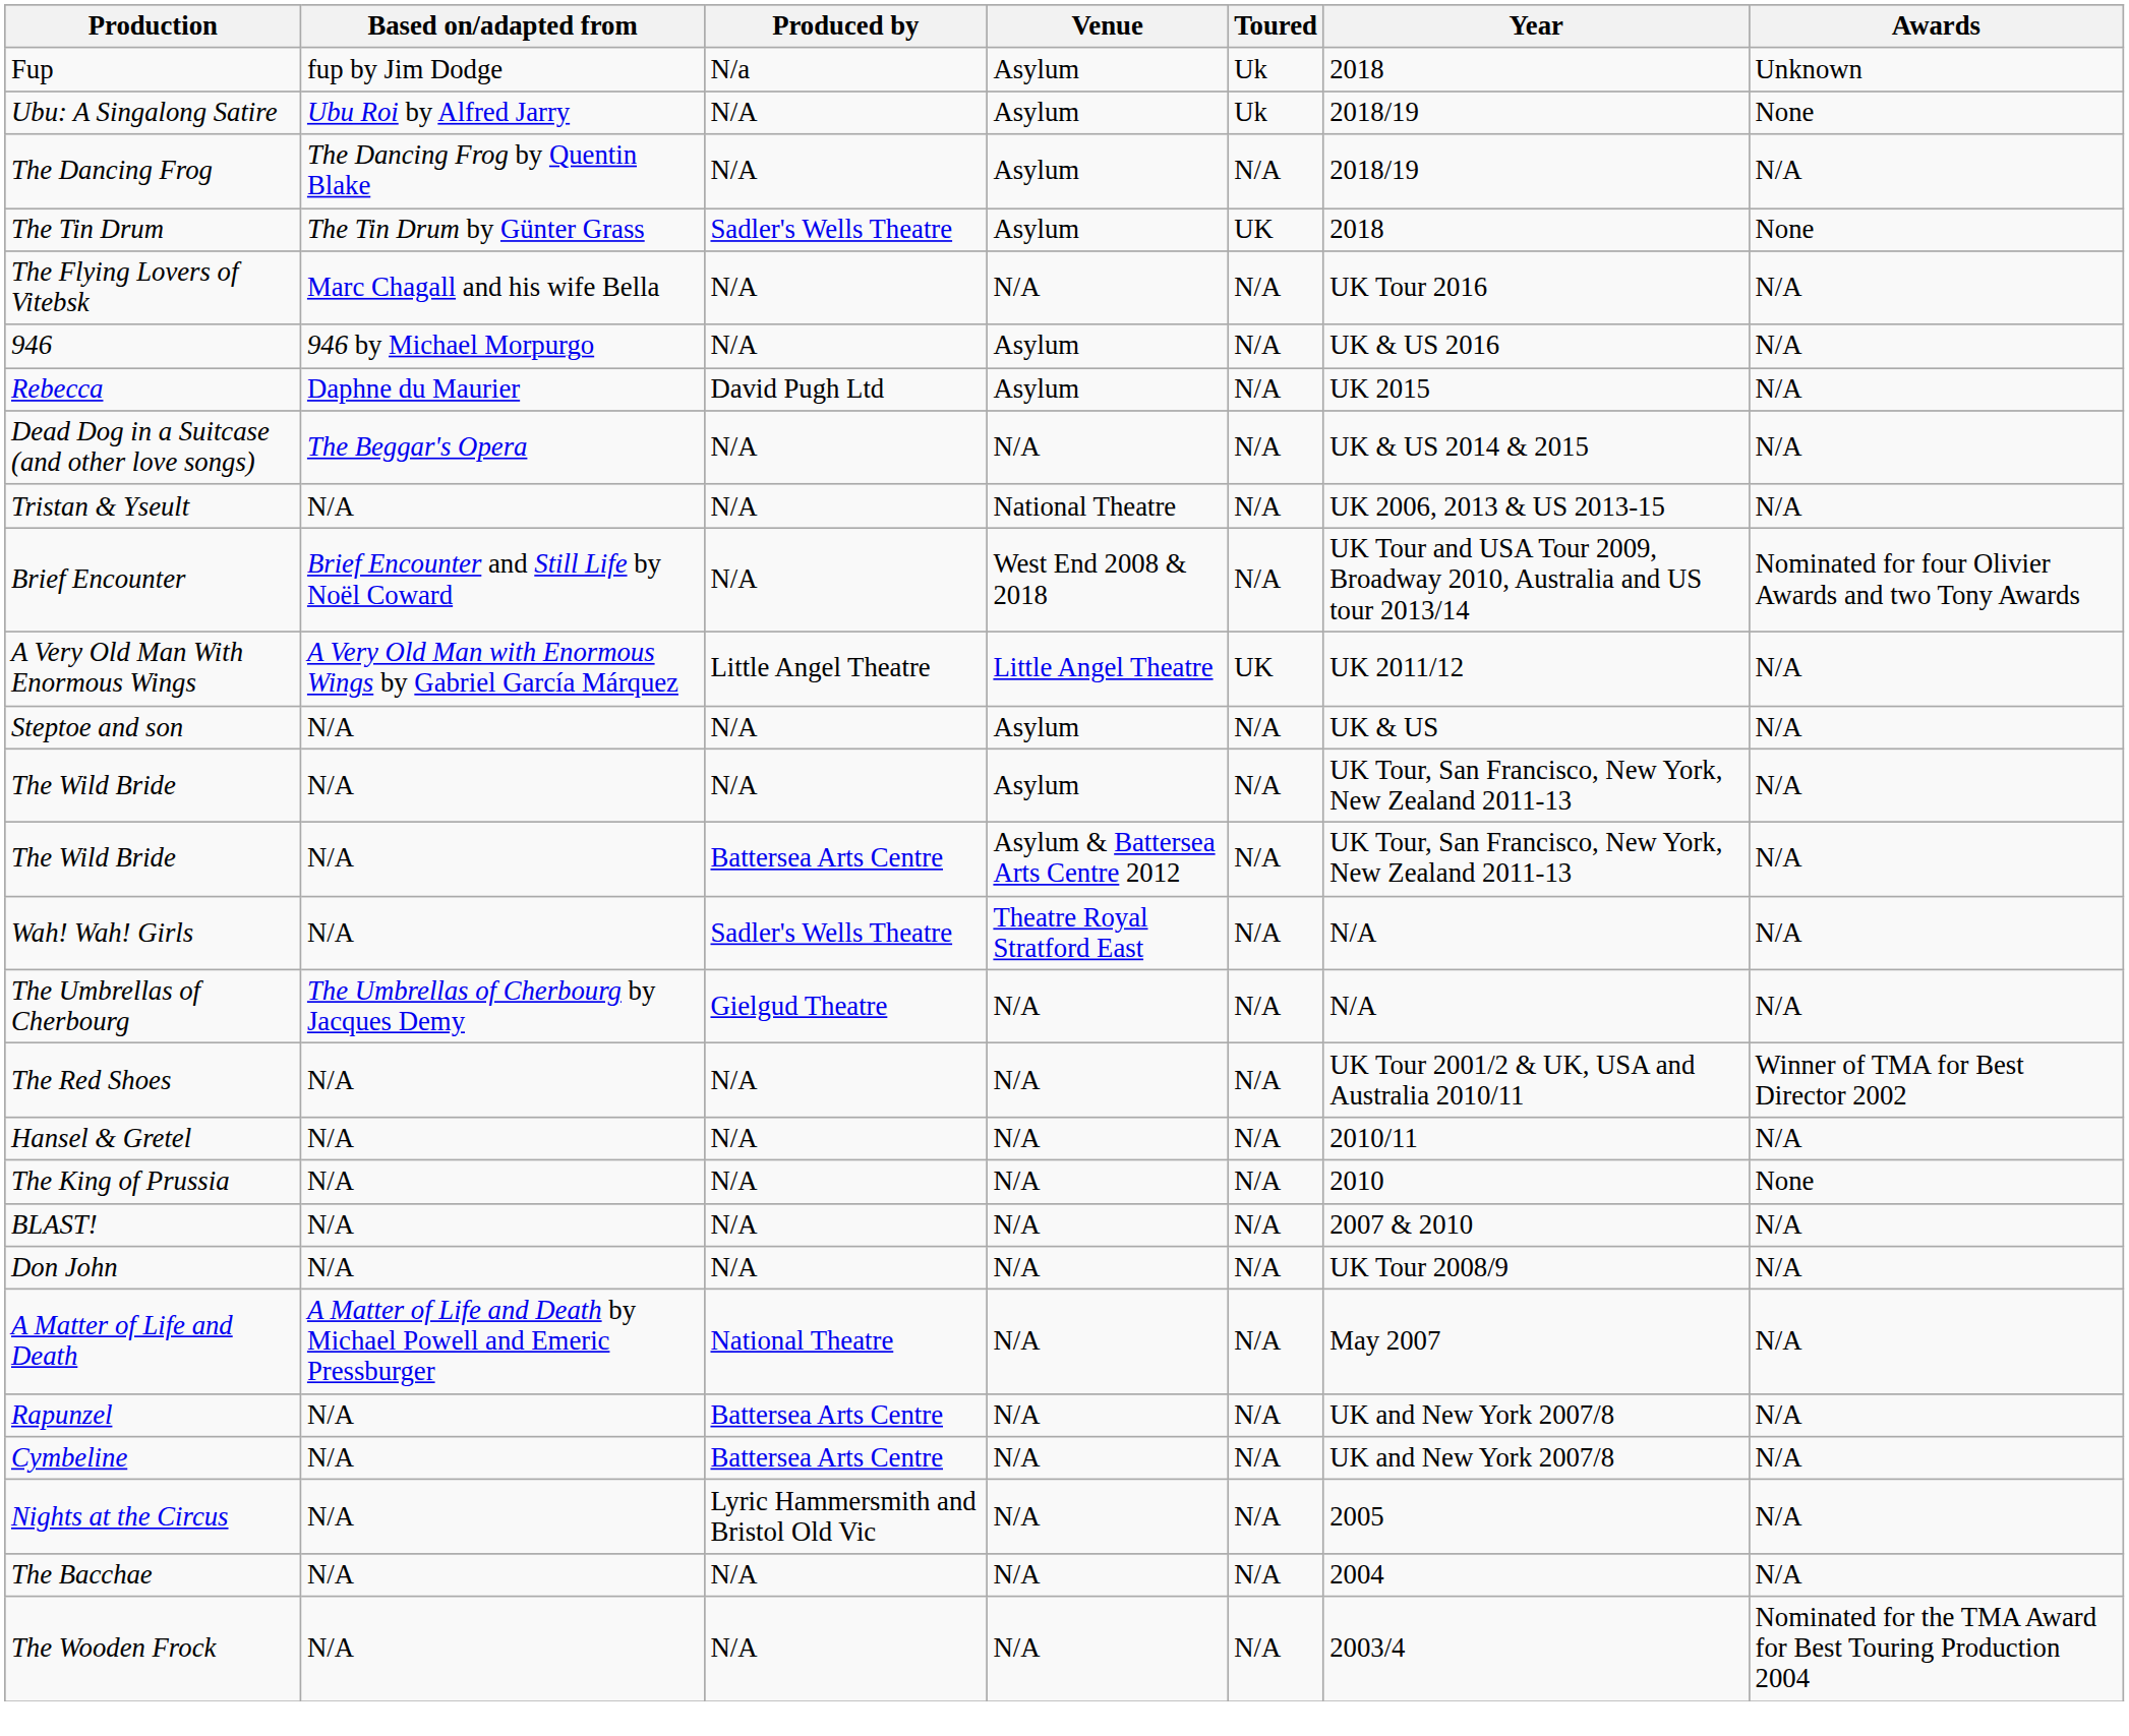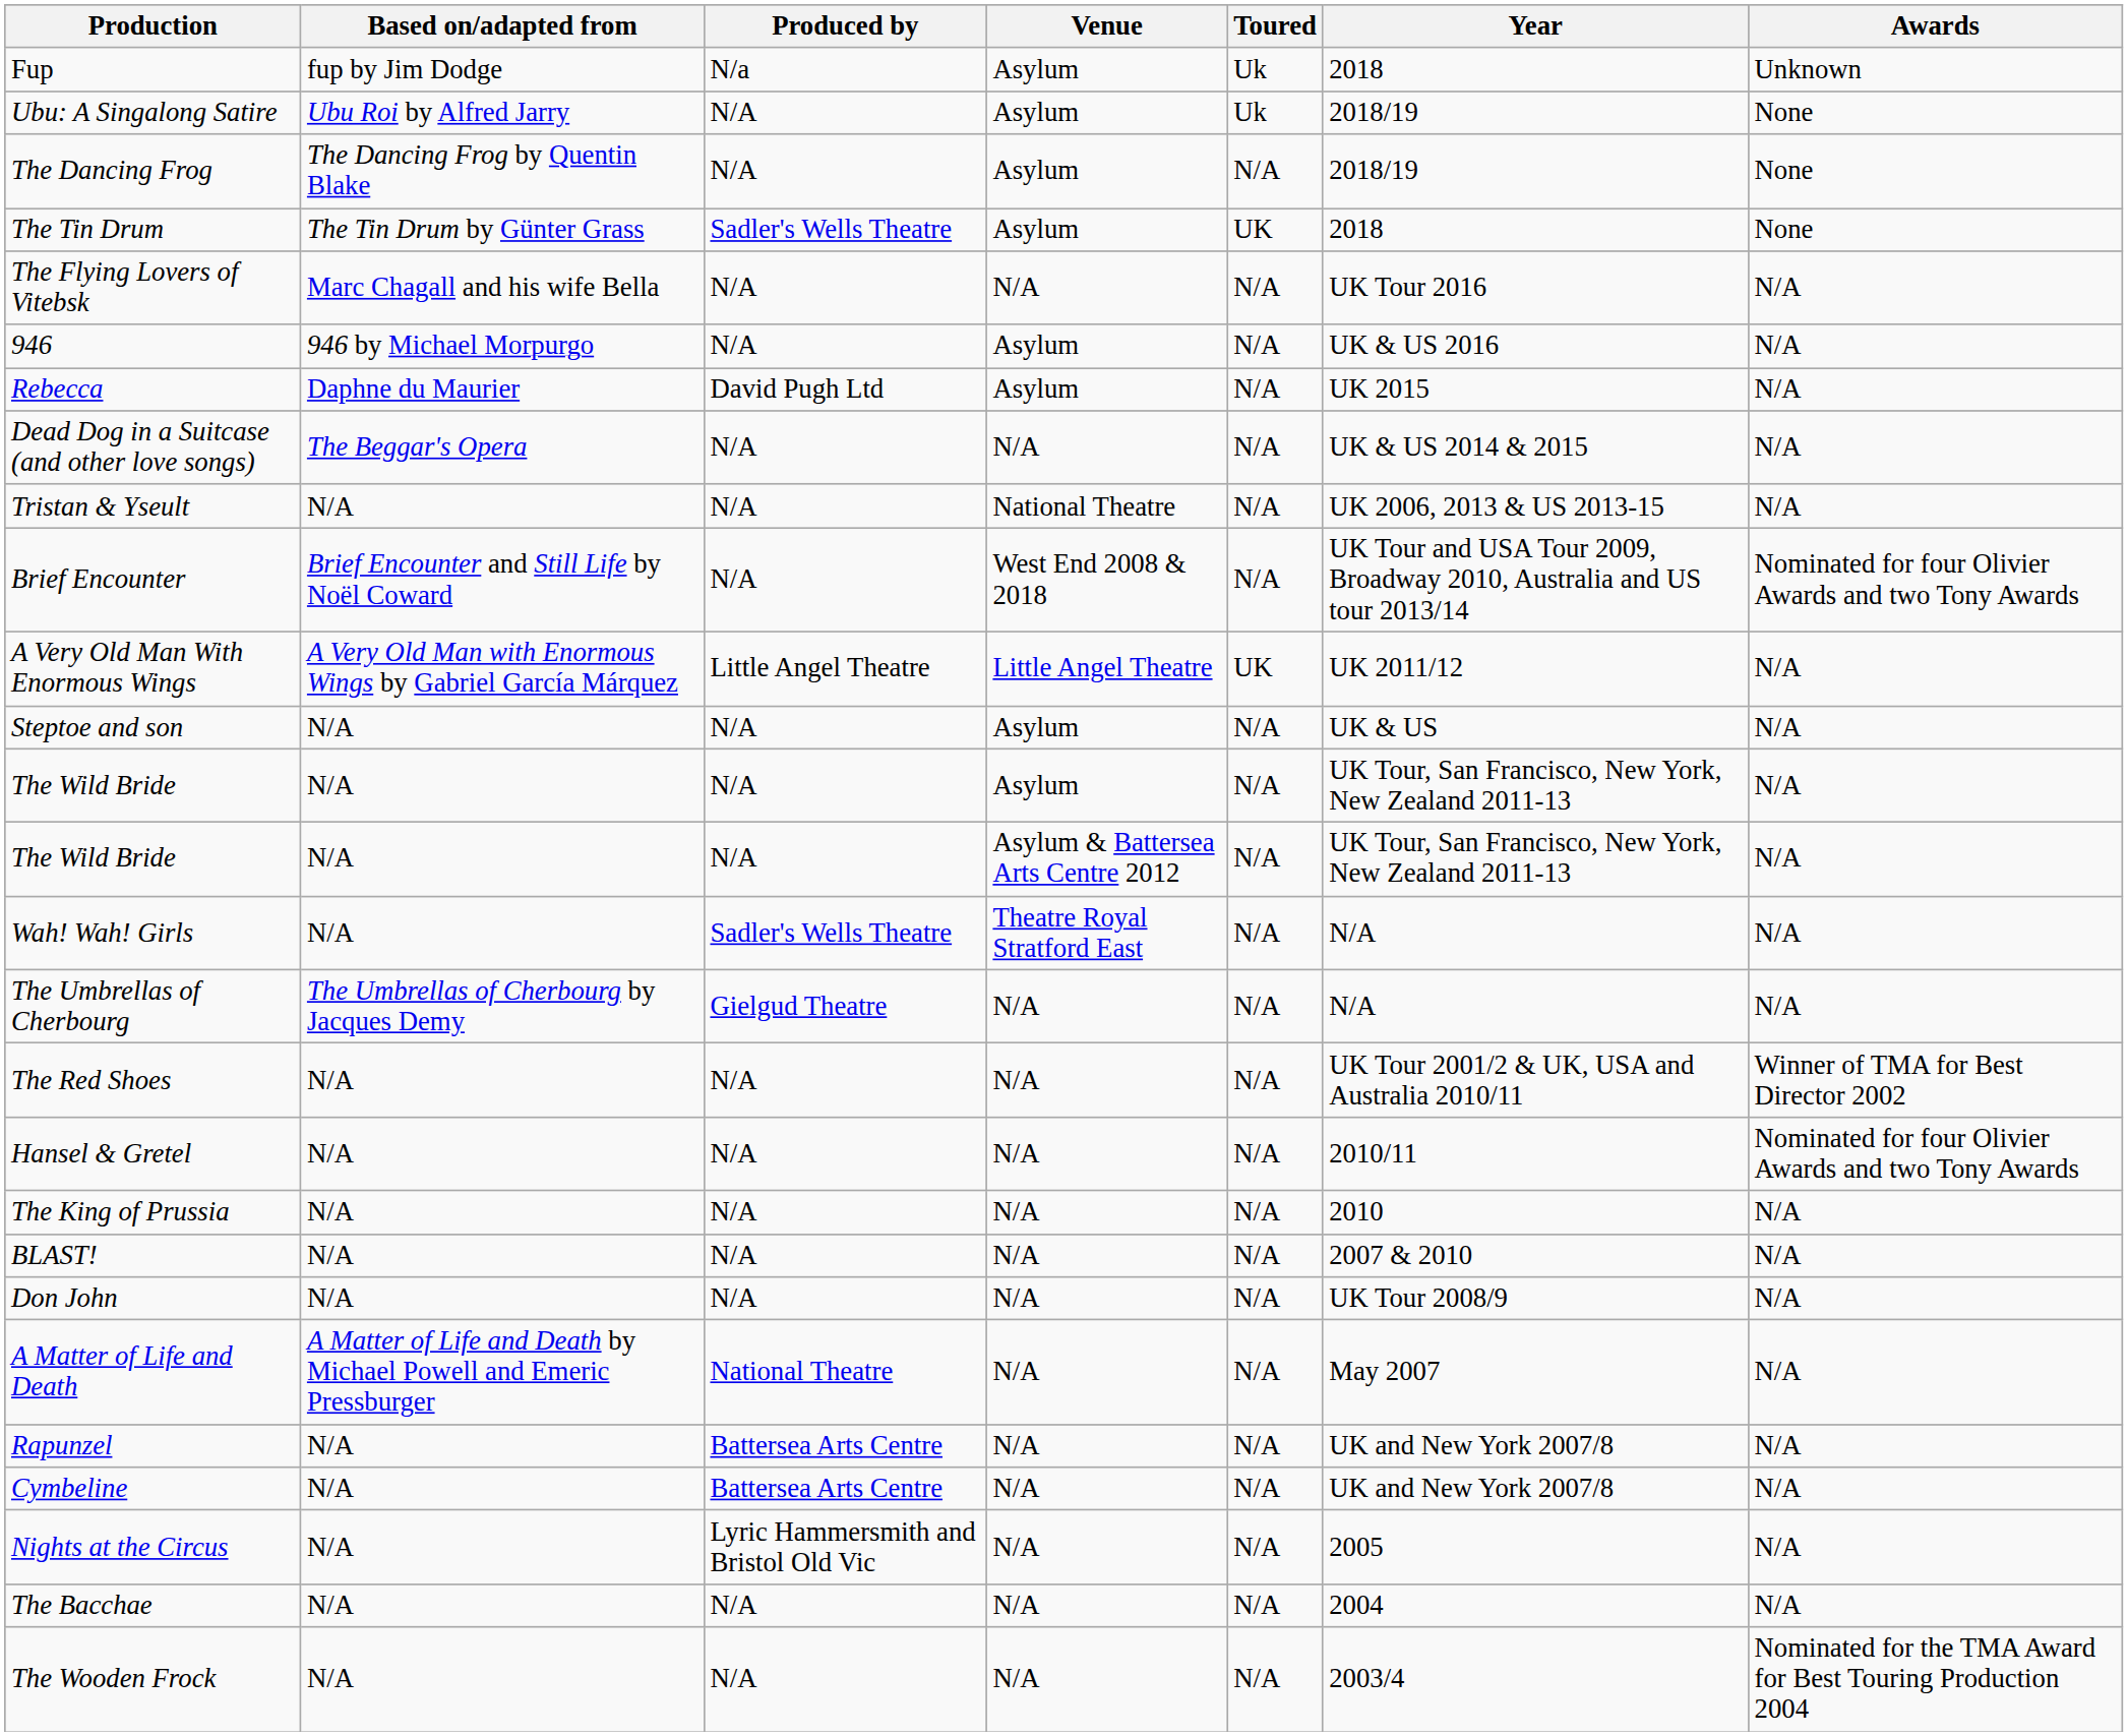The Dancing Frog | Awards: N/A -> None
The Wild Bride / Asylum & Battersea Arts Centre 2012 | Produced by: Battersea Arts Centre -> N/A
Hansel & Gretel | Awards: N/A -> Nominated for four Olivier Awards and two Tony Awards
The King of Prussia | Awards: None -> N/A
